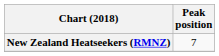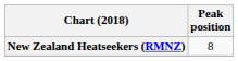New Zealand Heatseekers (RMNZ) | Peak position: 7 -> 8
